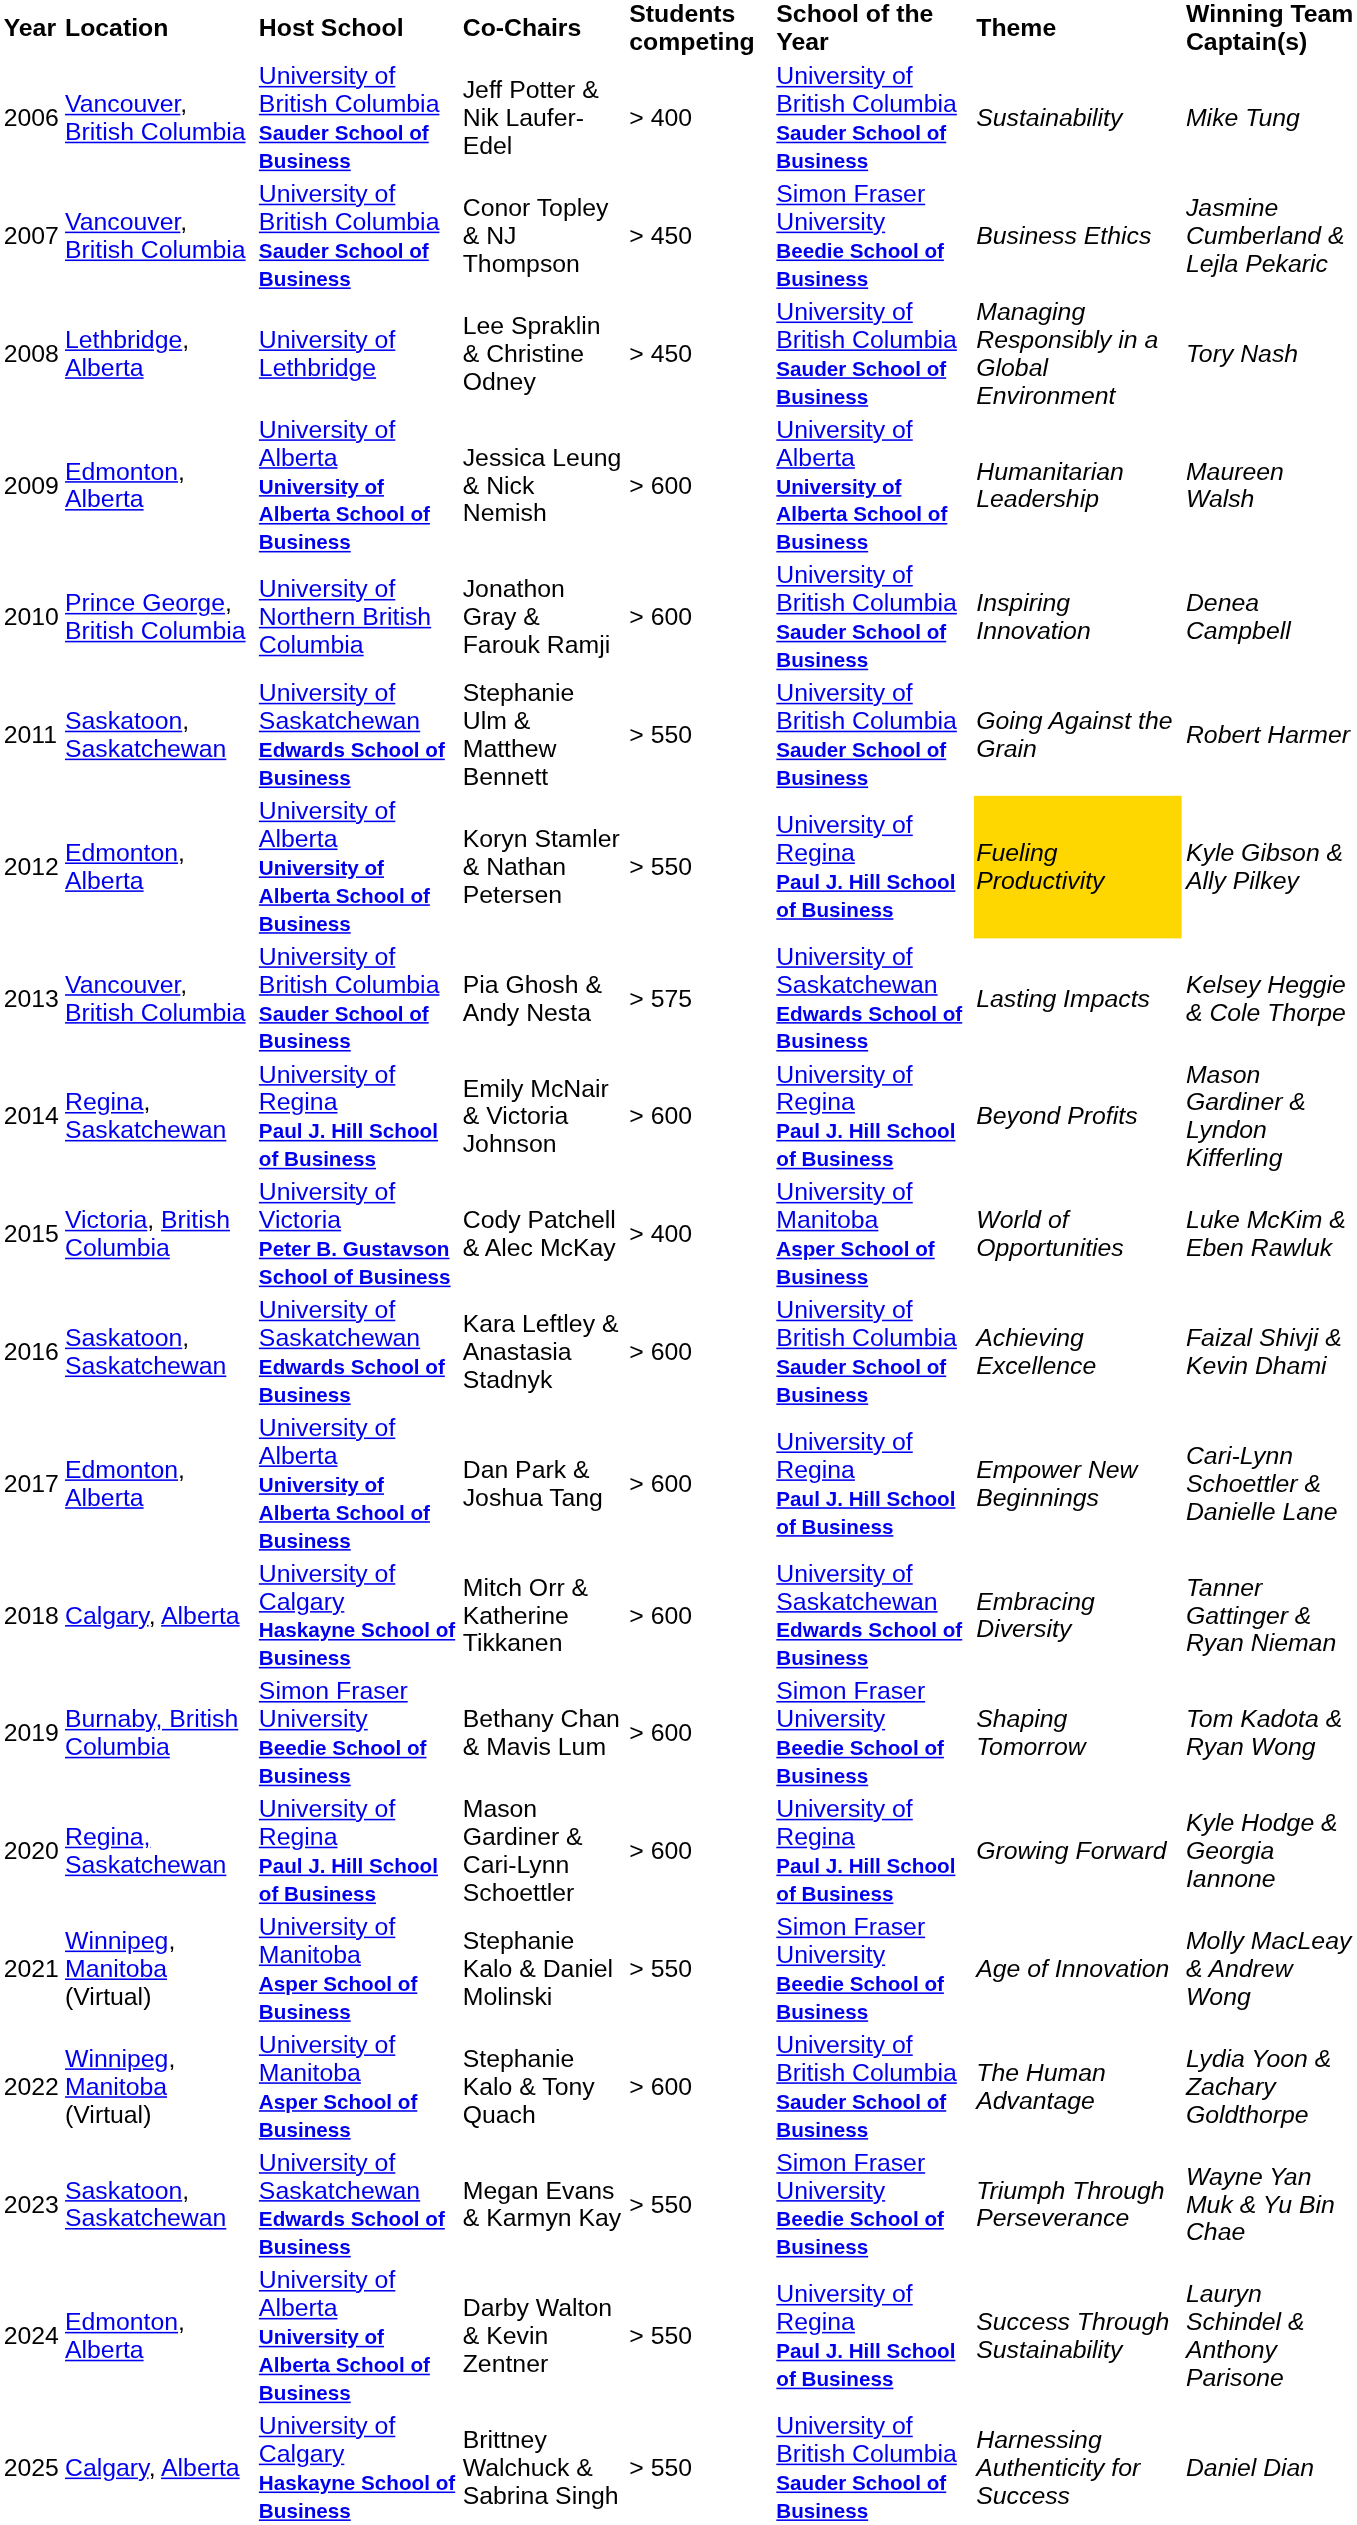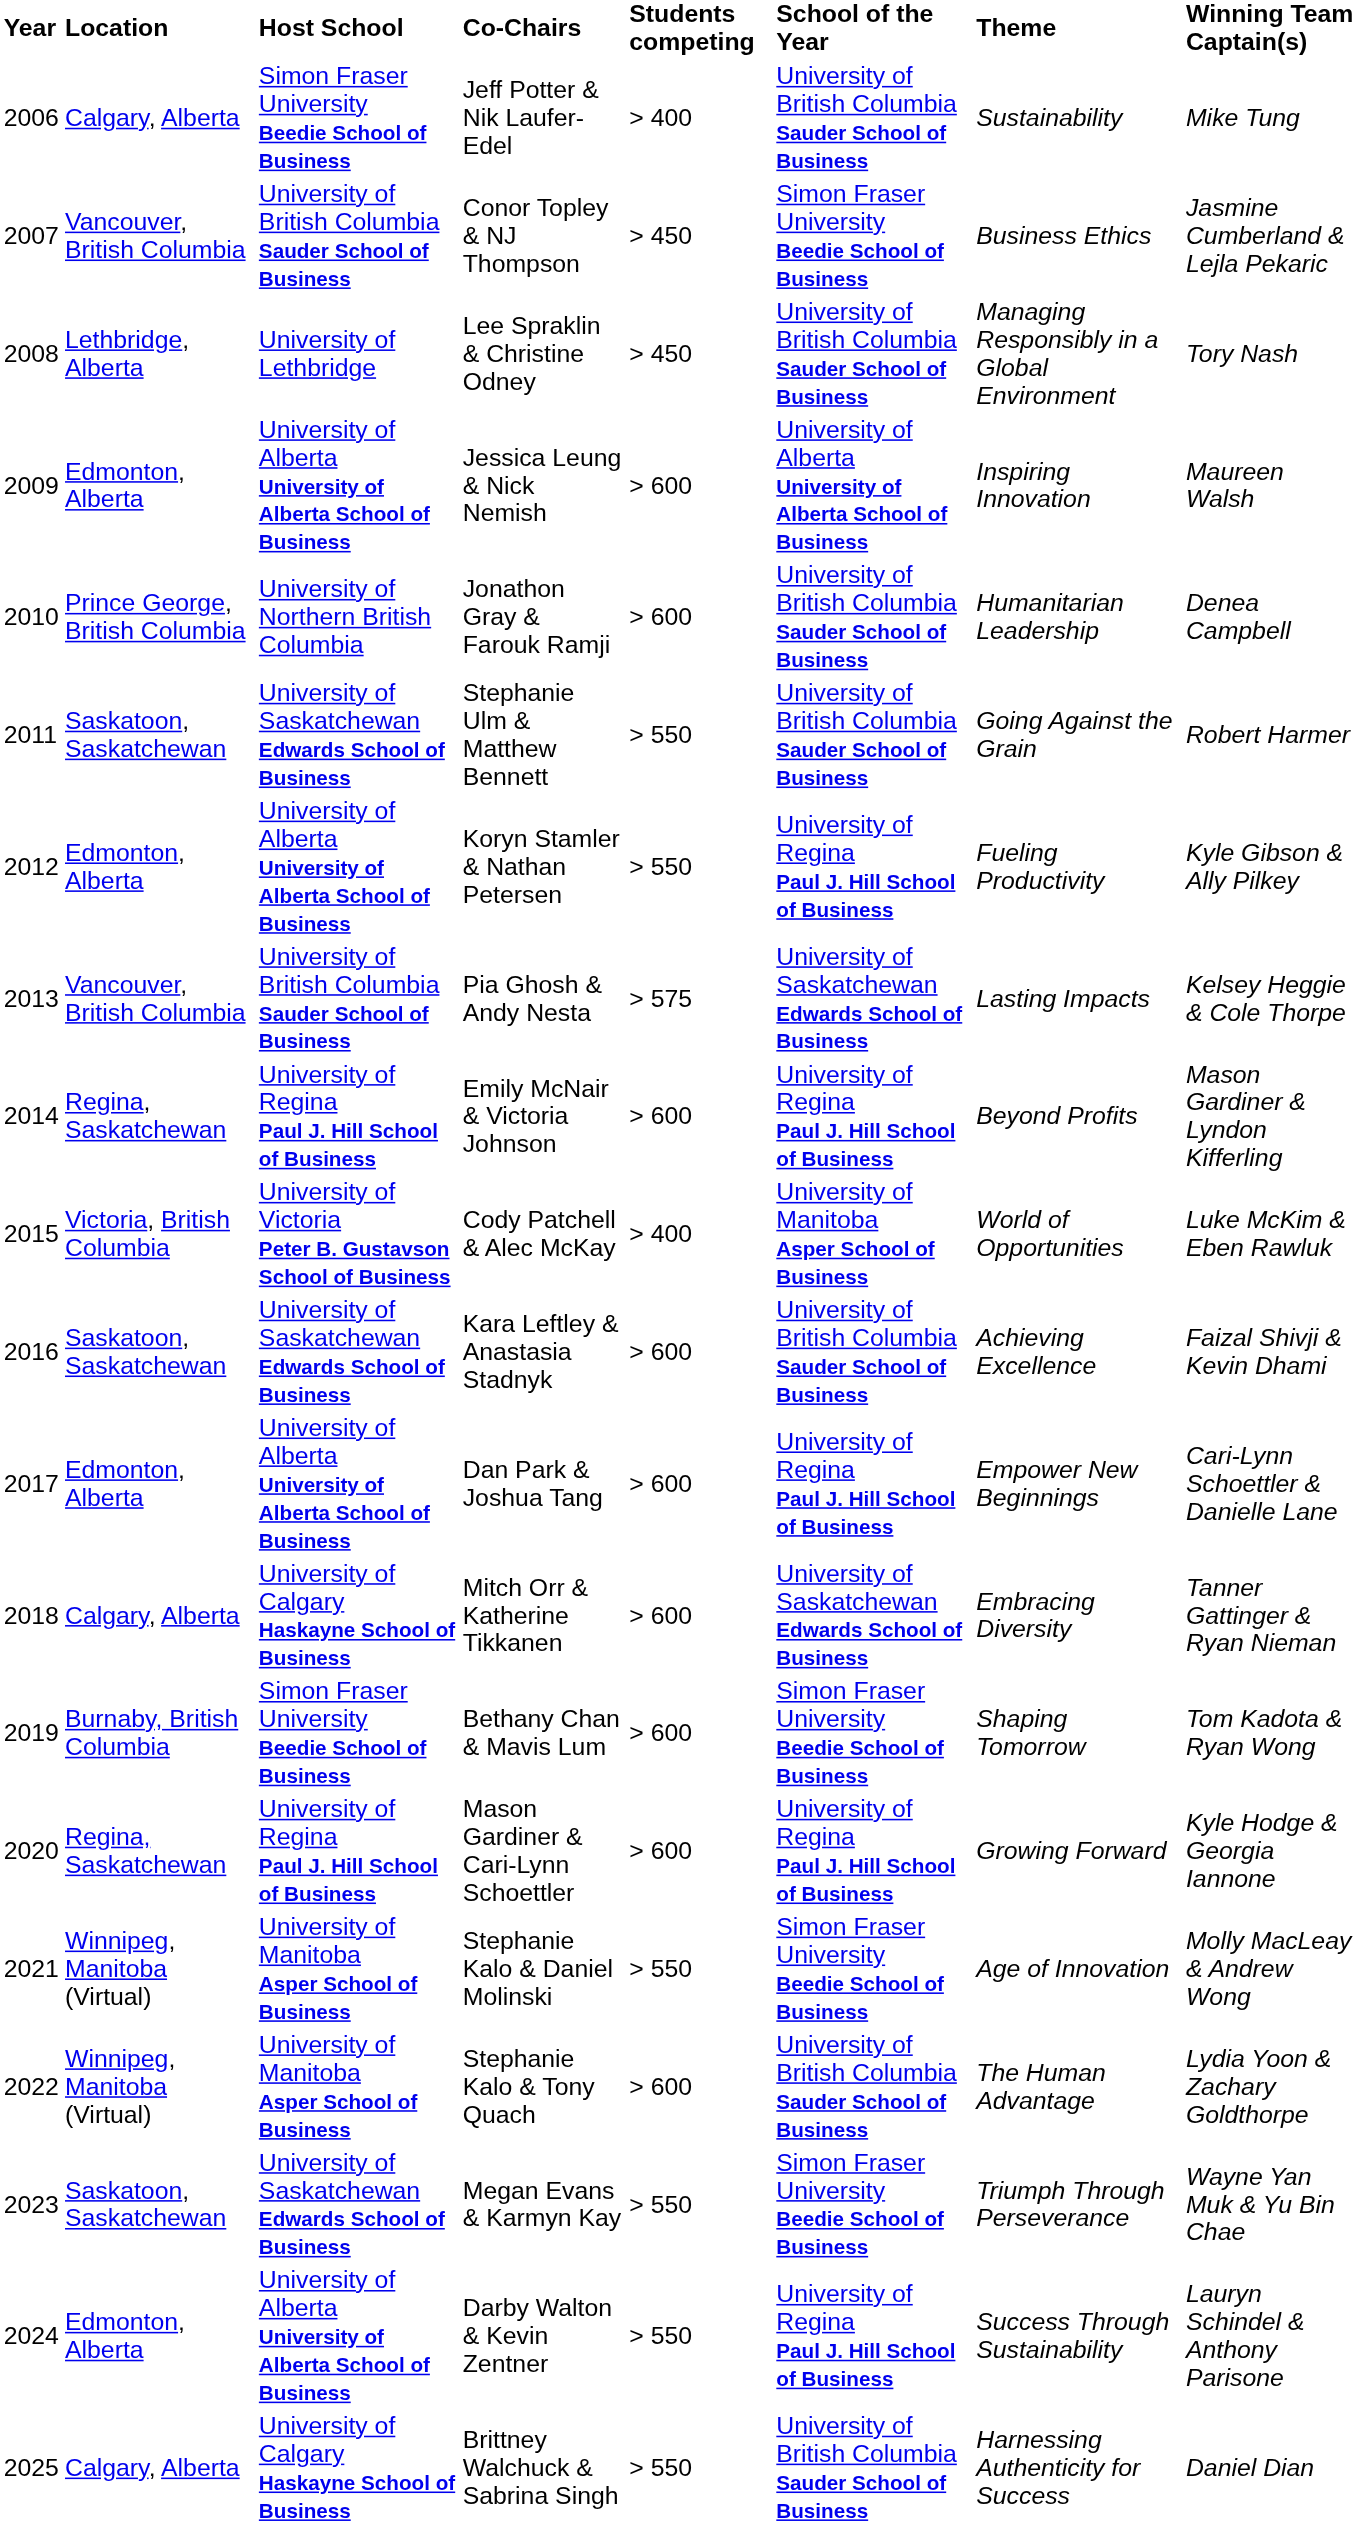Jeff Potter & Nik Laufer-Edel | Location: Vancouver, British Columbia -> Calgary, Alberta
Jeff Potter & Nik Laufer-Edel | Host School: University of British Columbia Sauder School of Business -> Simon Fraser University Beedie School of Business
Jessica Leung & Nick Nemish | Theme: Humanitarian Leadership -> Inspiring Innovation
Jonathon Gray & Farouk Ramji | Theme: Inspiring Innovation -> Humanitarian Leadership
Koryn Stamler & Nathan Petersen | Theme: gold background -> no background
